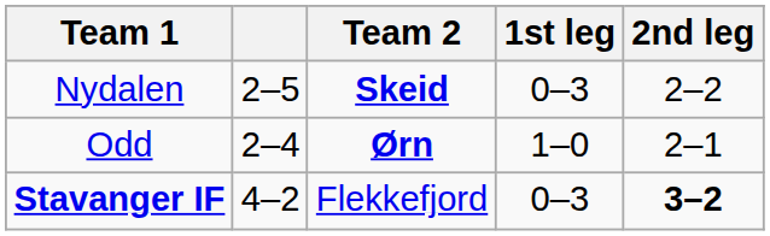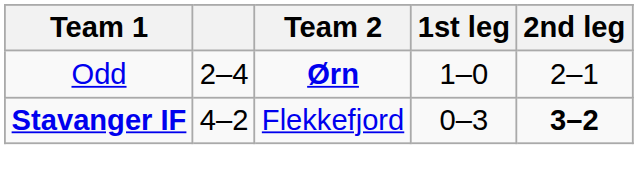- row: Nydalen | 2–5 | Skeid | 0–3 | 2–2
